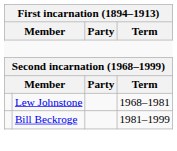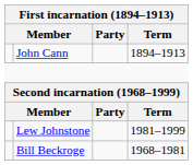+ row: John Cann | 1894–1913
Lew Johnstone | Term: 1968–1981 -> 1981–1999
Bill Beckroge | Term: 1981–1999 -> 1968–1981
